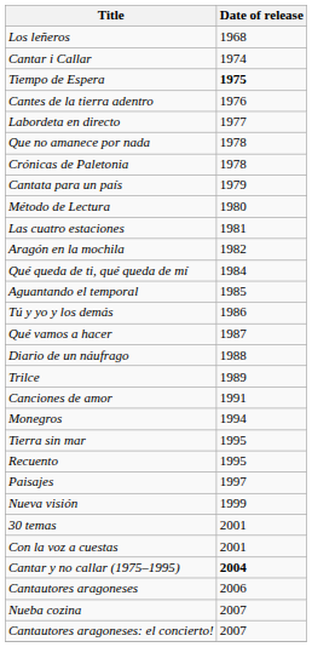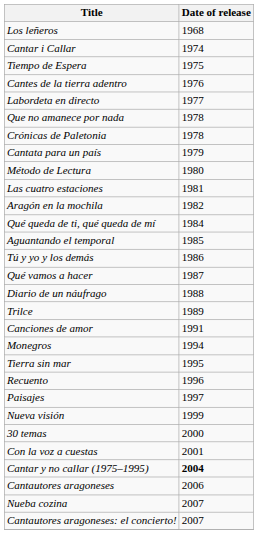Tiempo de Espera | Date of release: bold -> normal
Recuento | Date of release: 1995 -> 1996
30 temas | Date of release: 2001 -> 2000
